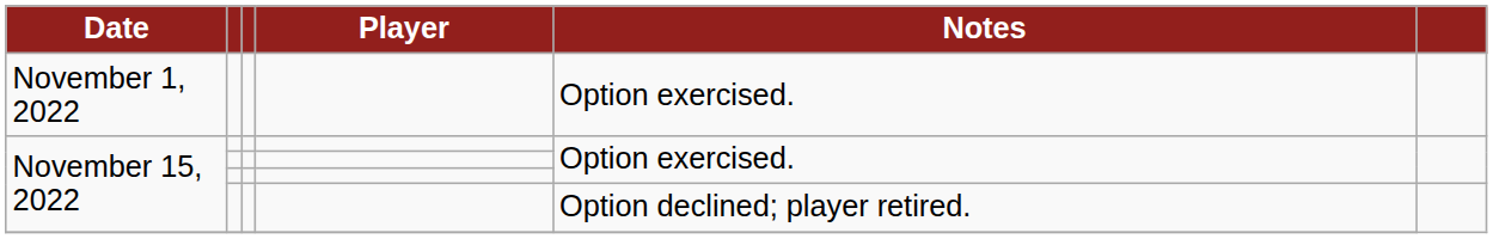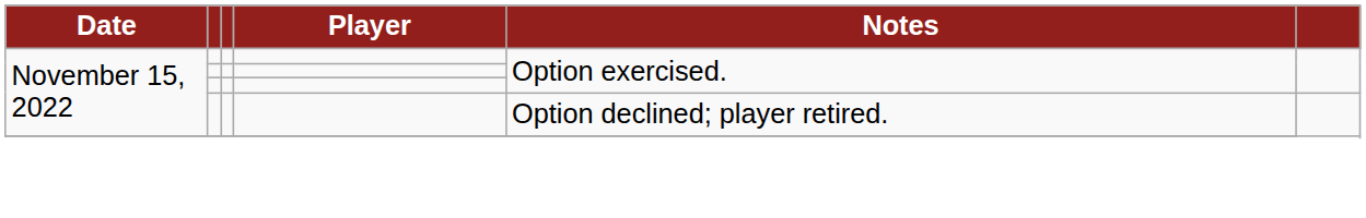- row: November 1, 2022 | Option exercised.
